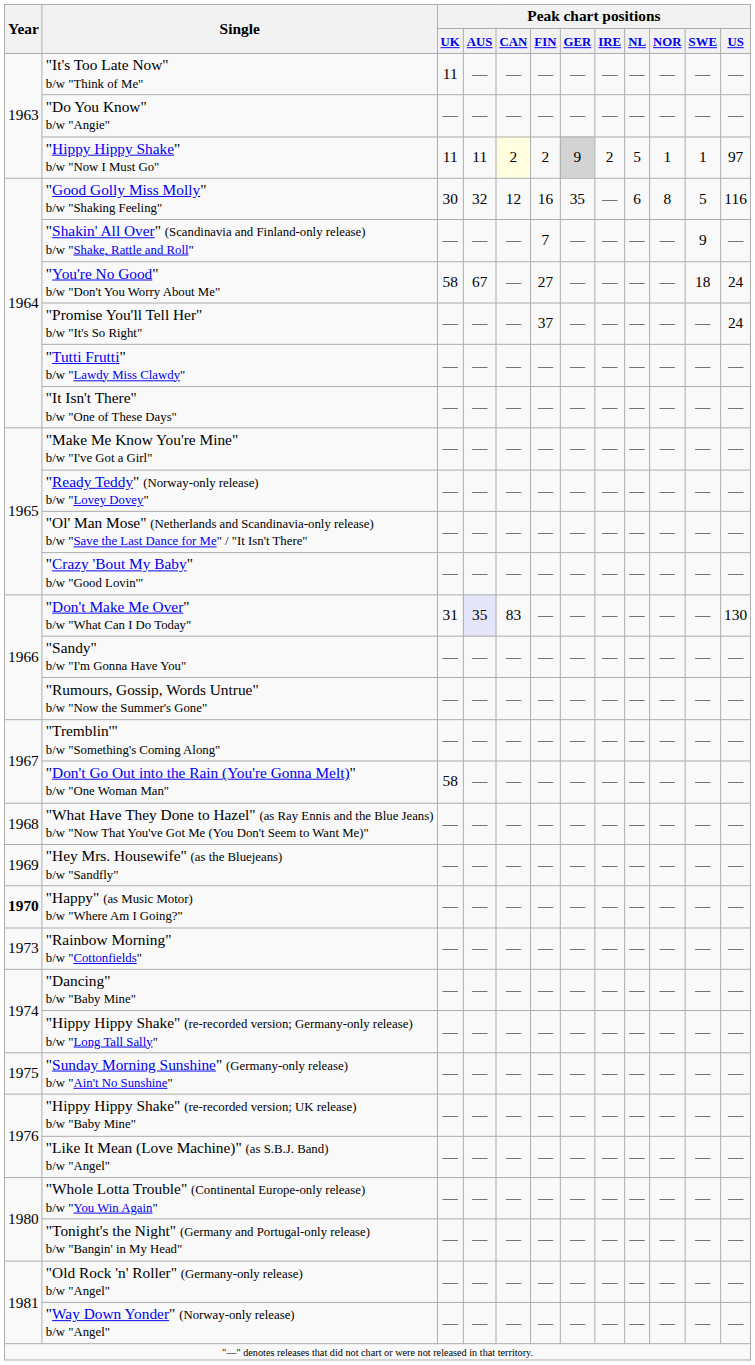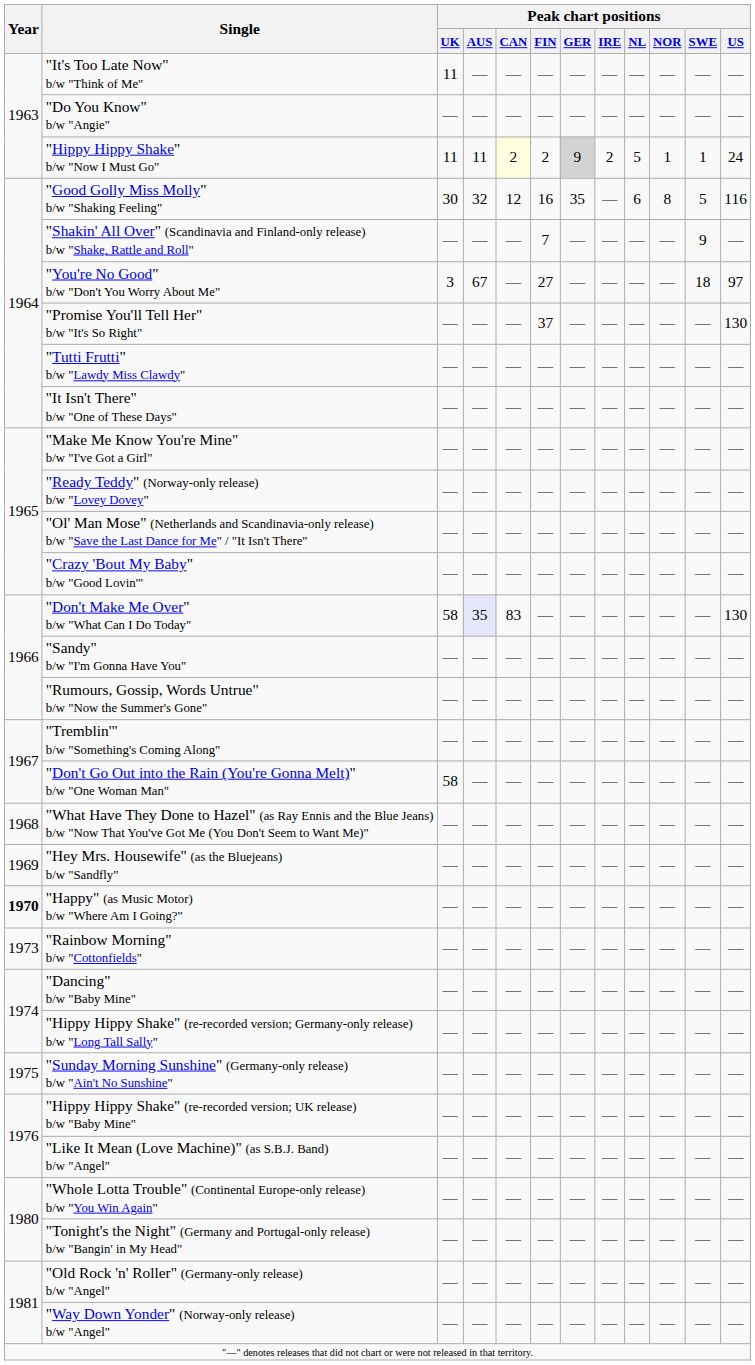"Hippy Hippy Shake" b/w "Now I Must Go" | Peak chart positions / US: 97 -> 24
"You're No Good" b/w "Don't You Worry About Me" | Peak chart positions / UK: 58 -> 3
"You're No Good" b/w "Don't You Worry About Me" | Peak chart positions / US: 24 -> 97
"Promise You'll Tell Her" b/w "It's So Right" | Peak chart positions / US: 24 -> 130
"Don't Make Me Over" b/w "What Can I Do Today" | Peak chart positions / UK: 31 -> 58
